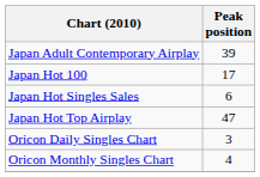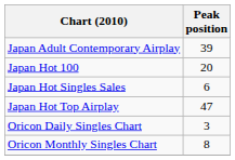Japan Hot 100 | Peak position: 17 -> 20
Oricon Monthly Singles Chart | Peak position: 4 -> 8
